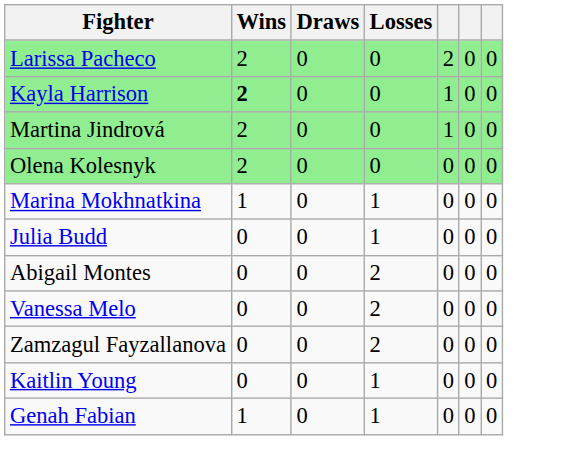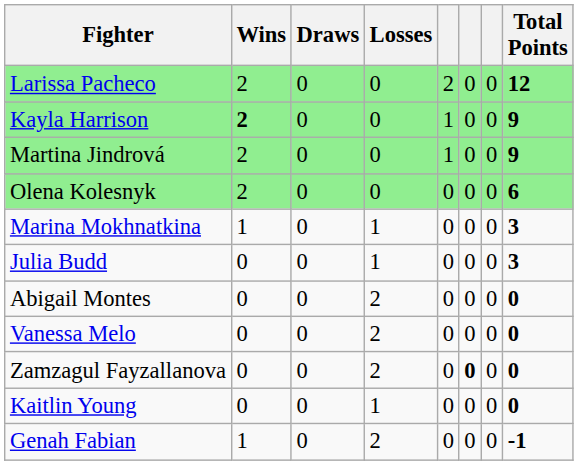+ column: Total Points | 12 | 9 | 9 | 6 | 3 | 3 | 0 | 0 | 0 | 0 | -1
Zamzagul Fayzallanova | column 6: normal -> bold
Genah Fabian | Losses: 1 -> 2
